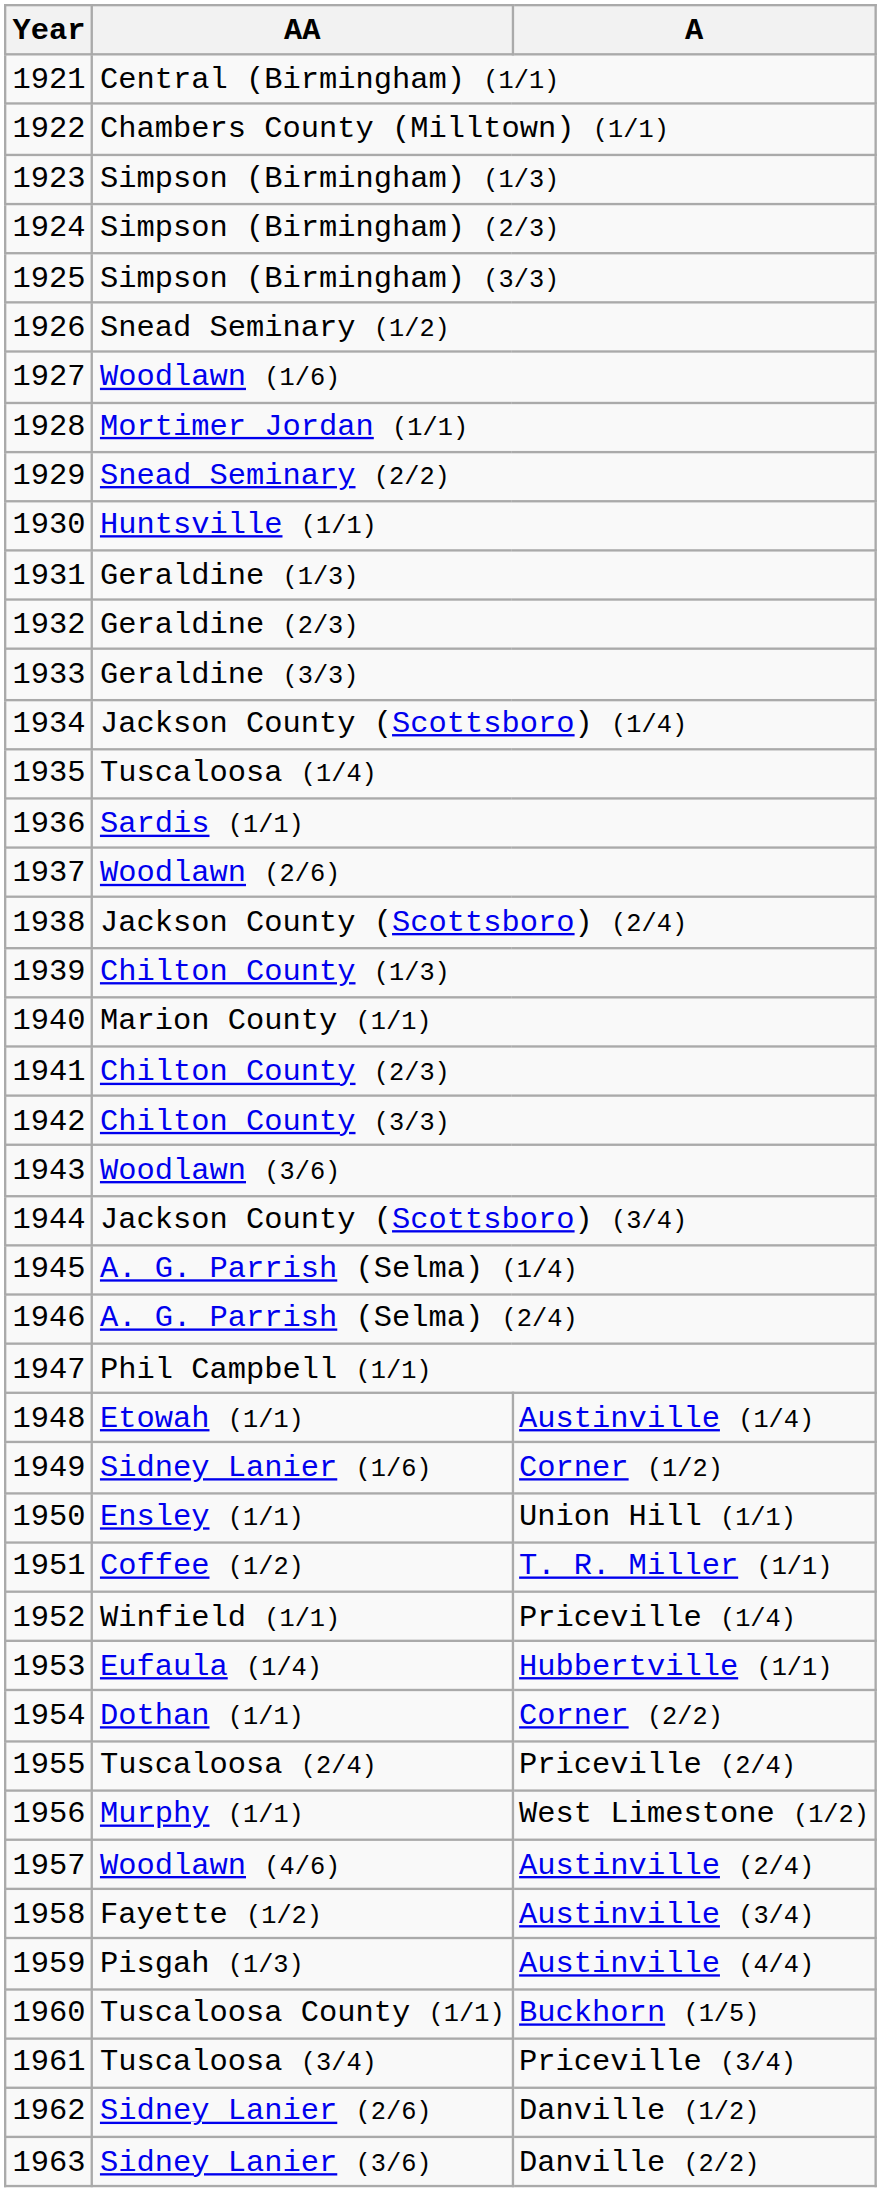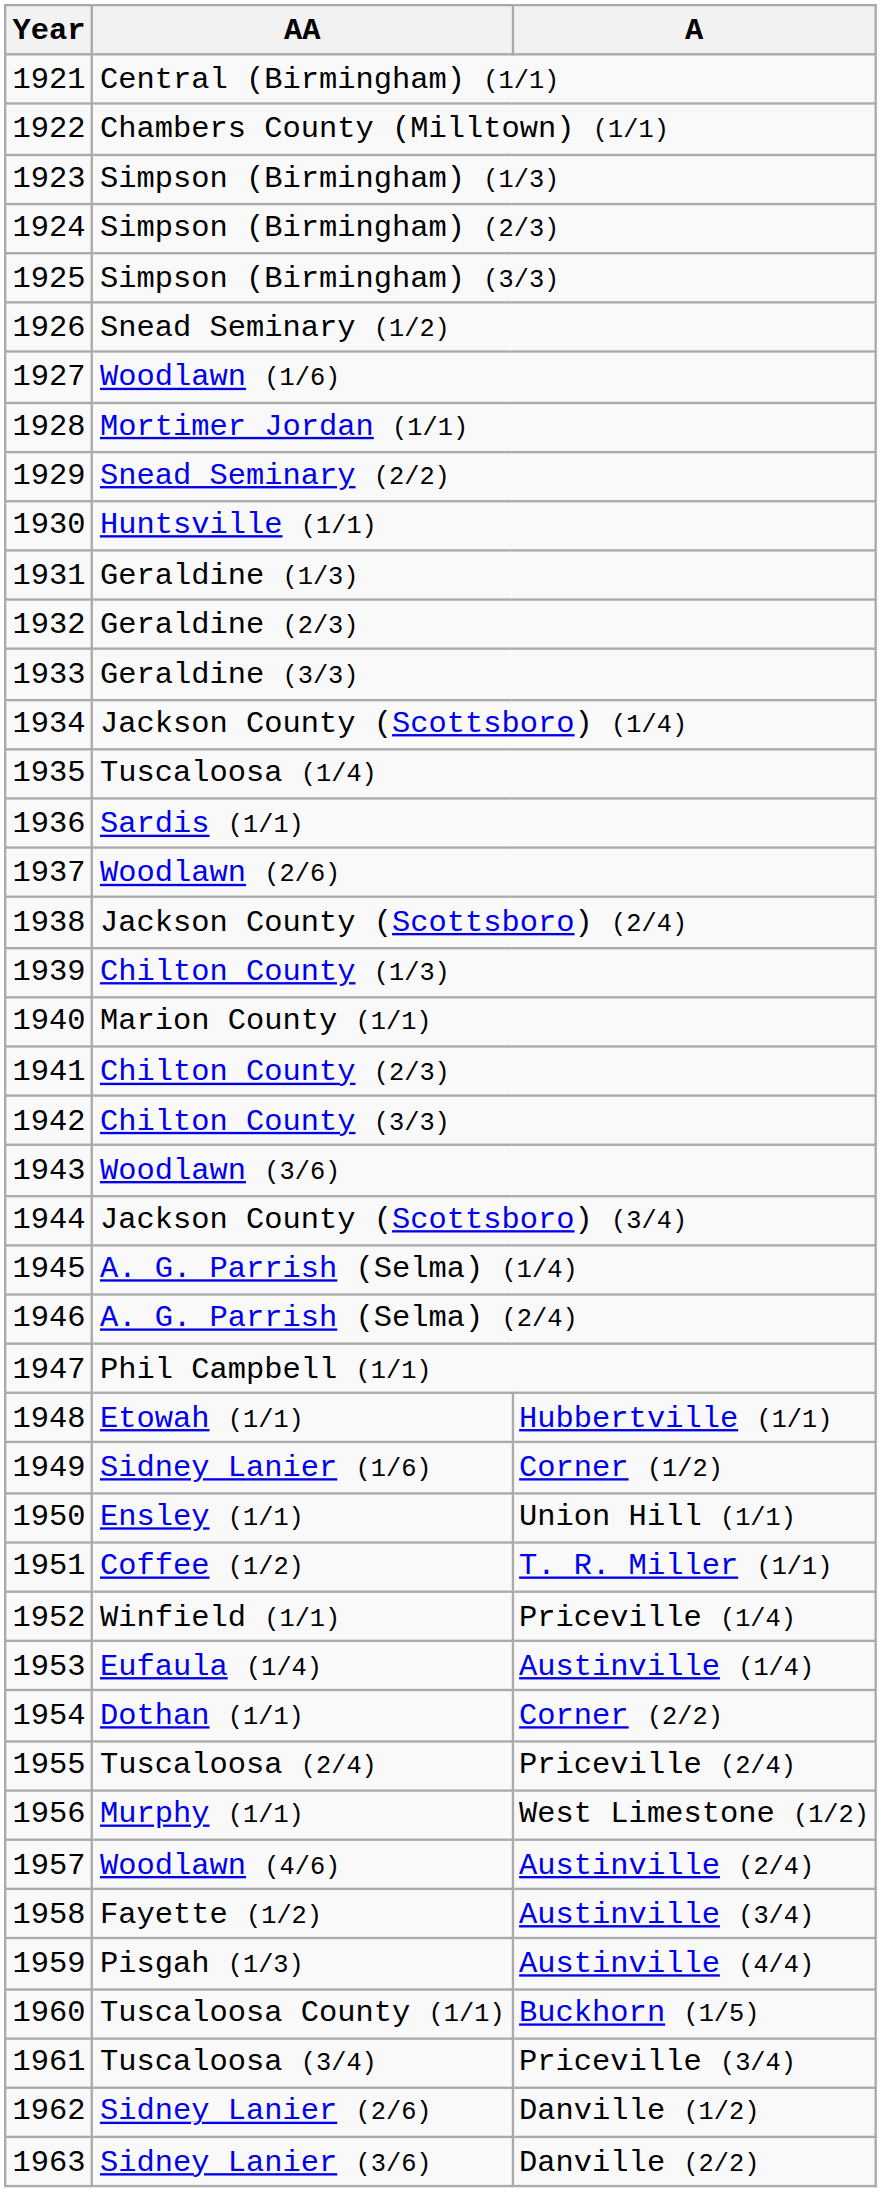Etowah (1/1) | A: Austinville (1/4) -> Hubbertville (1/1)
Eufaula (1/4) | A: Hubbertville (1/1) -> Austinville (1/4)
